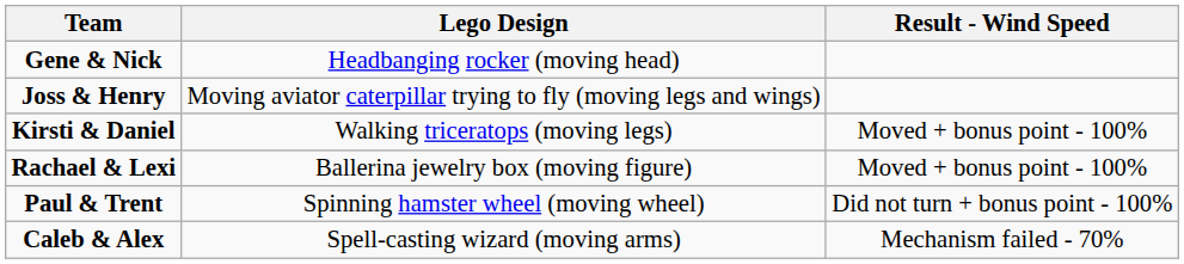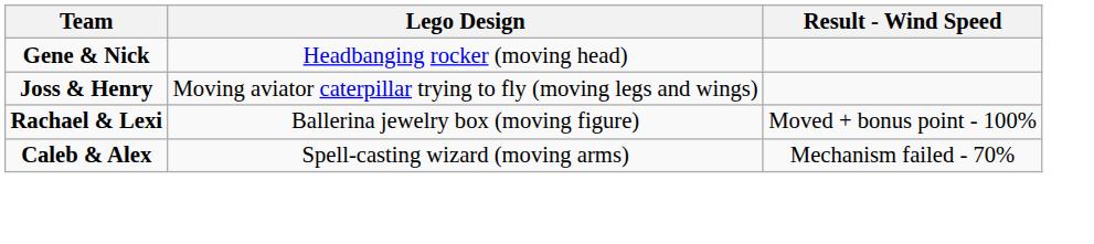- row: Kirsti & Daniel | Walking triceratops (moving legs) | Moved + bonus point - 100%
- row: Paul & Trent | Spinning hamster wheel (moving wheel) | Did not turn + bonus point - 100%
